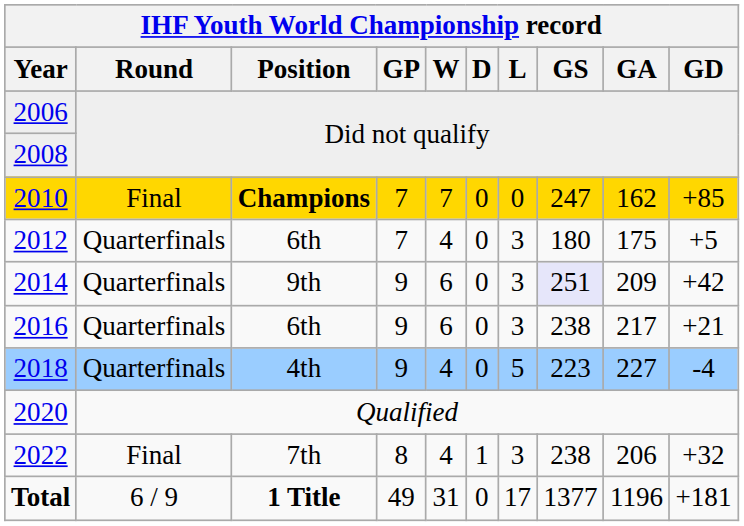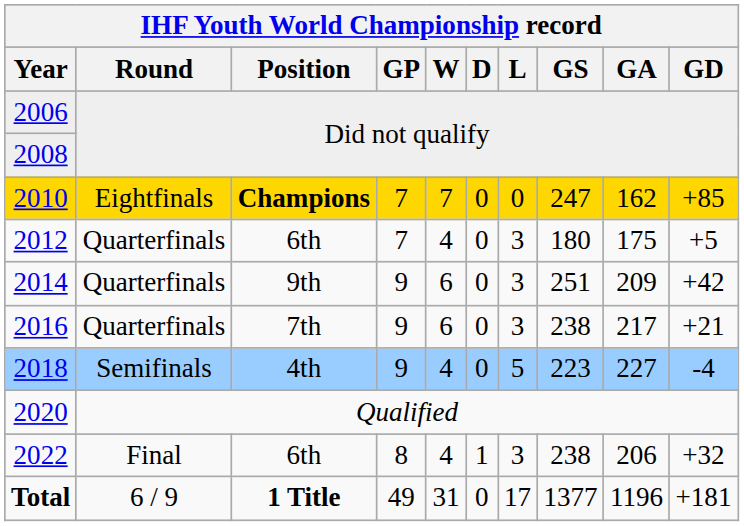2010 | IHF Youth World Championship record / Round: Final -> Eightfinals
2014 | IHF Youth World Championship record / GS: lavender background -> no background
2016 | IHF Youth World Championship record / Position: 6th -> 7th
2018 | IHF Youth World Championship record / Round: Quarterfinals -> Semifinals
2022 | IHF Youth World Championship record / Position: 7th -> 6th
